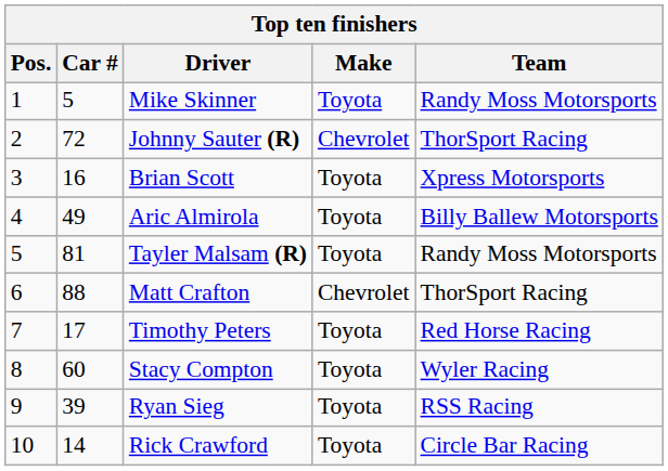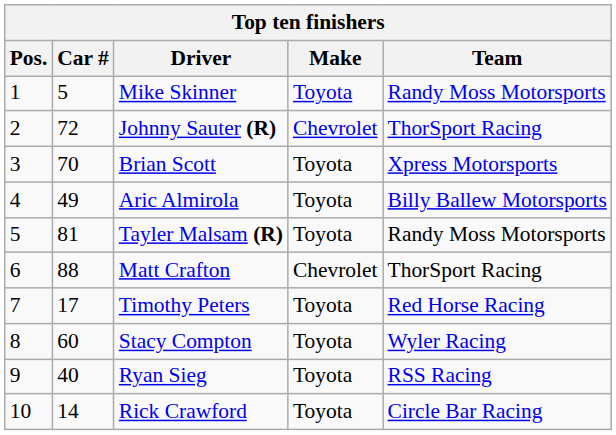Brian Scott | Car #: 16 -> 70
Ryan Sieg | Car #: 39 -> 40
